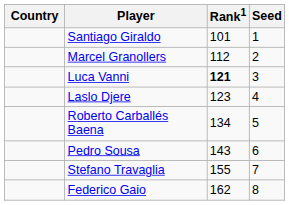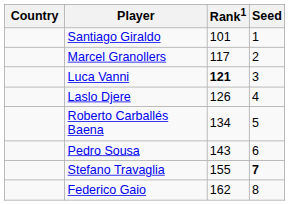Marcel Granollers | Rank1: 112 -> 117
Laslo Djere | Rank1: 123 -> 126
Stefano Travaglia | Seed: normal -> bold
